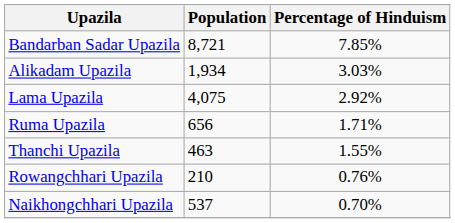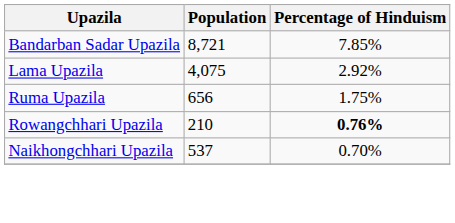- row: Alikadam Upazila | 1,934 | 3.03%
Ruma Upazila | Percentage of Hinduism: 1.71% -> 1.75%
- row: Thanchi Upazila | 463 | 1.55%
Rowangchhari Upazila | Percentage of Hinduism: normal -> bold
